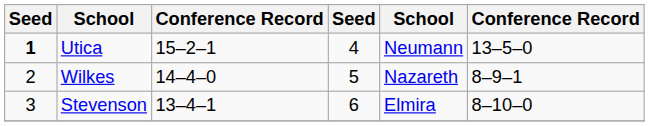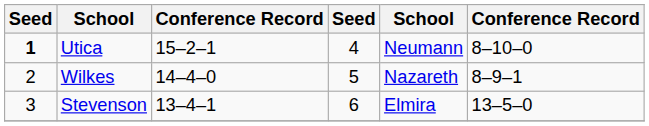Utica | column 6: 13–5–0 -> 8–10–0
Stevenson | column 6: 8–10–0 -> 13–5–0
